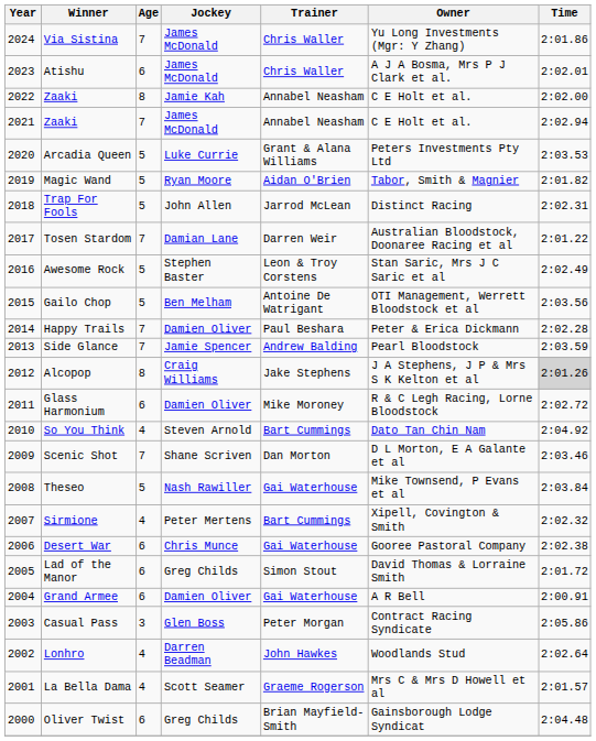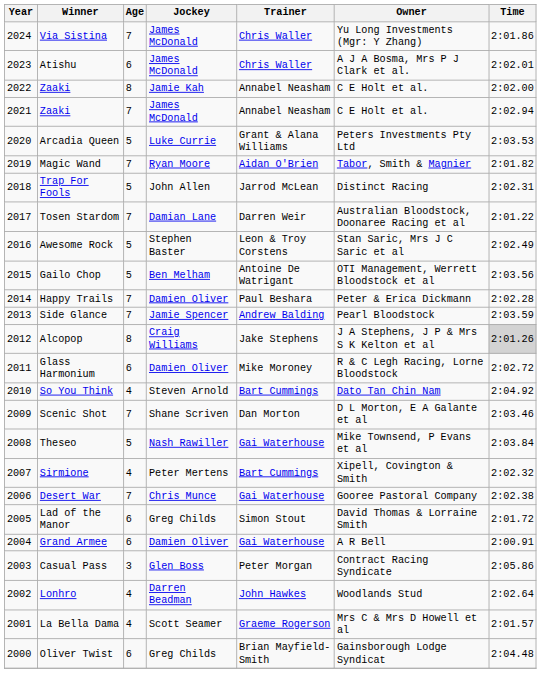Magic Wand | Age: 5 -> 7
Desert War | Age: 6 -> 7
